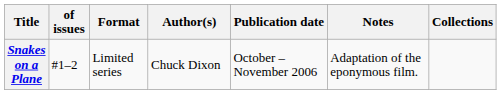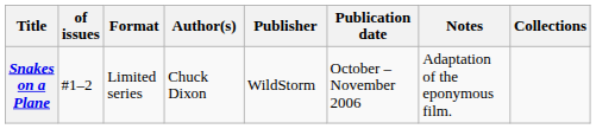+ column: Publisher | WildStorm
